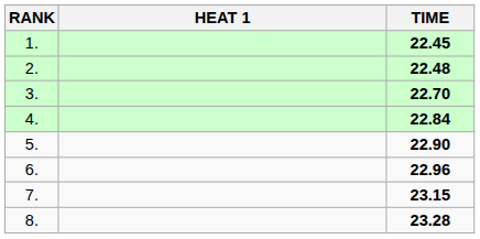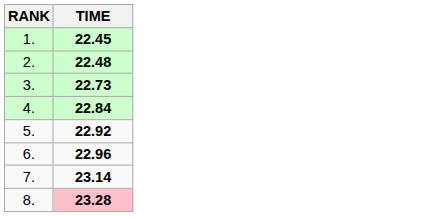- column: HEAT 1
3. | TIME: 22.70 -> 22.73
5. | TIME: 22.90 -> 22.92
7. | TIME: 23.15 -> 23.14
8. | TIME: no background -> pink background
